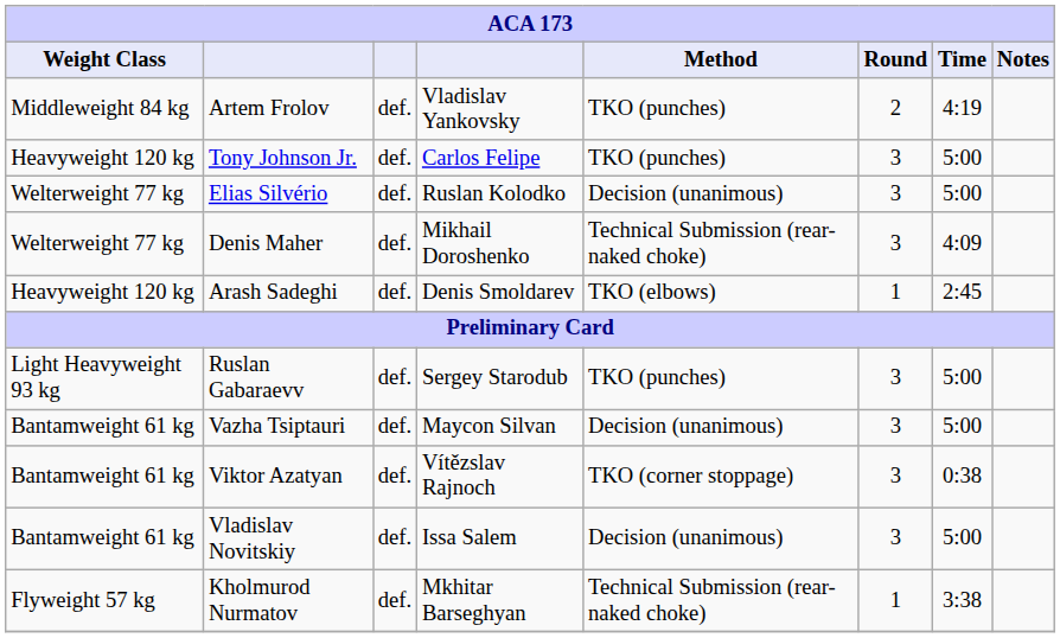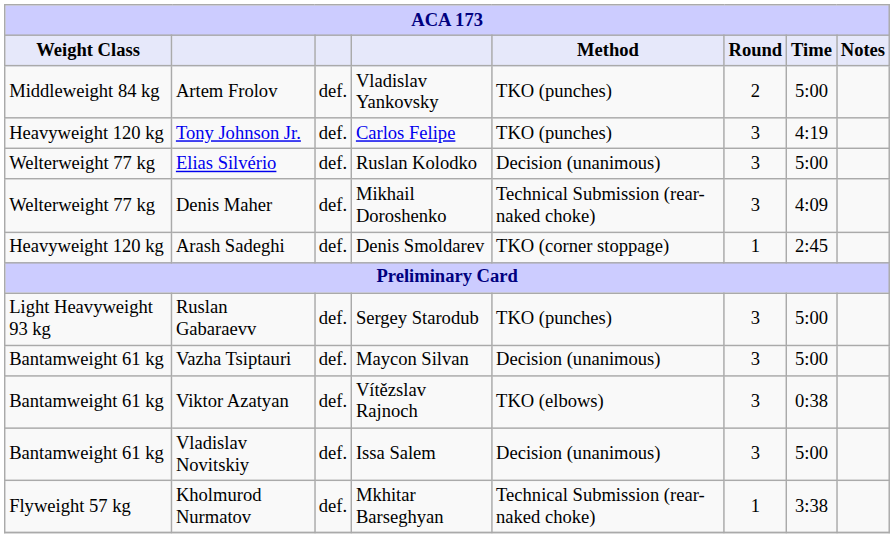Artem Frolov | Time: 4:19 -> 5:00
Tony Johnson Jr. | Time: 5:00 -> 4:19
Arash Sadeghi | Method: TKO (elbows) -> TKO (corner stoppage)
Viktor Azatyan | Method: TKO (corner stoppage) -> TKO (elbows)
